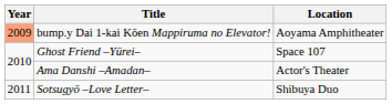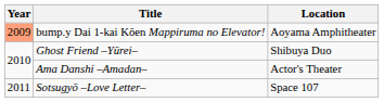Ghost Friend –Yūrei– | Location: Space 107 -> Shibuya Duo
Sotsugyō –Love Letter– | Location: Shibuya Duo -> Space 107
